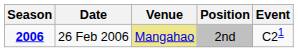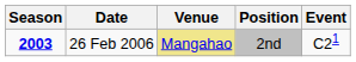26 Feb 2006 | Season: 2006 -> 2003
